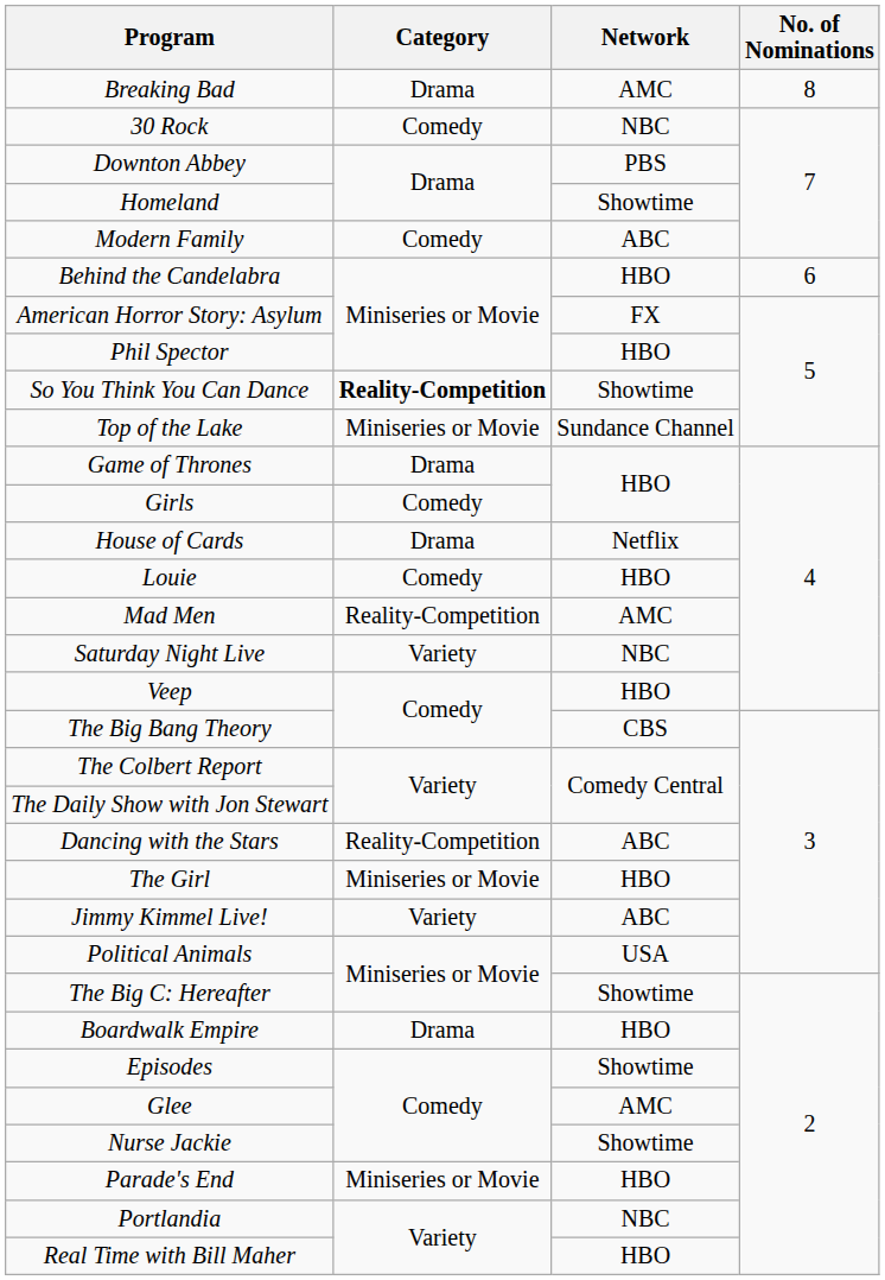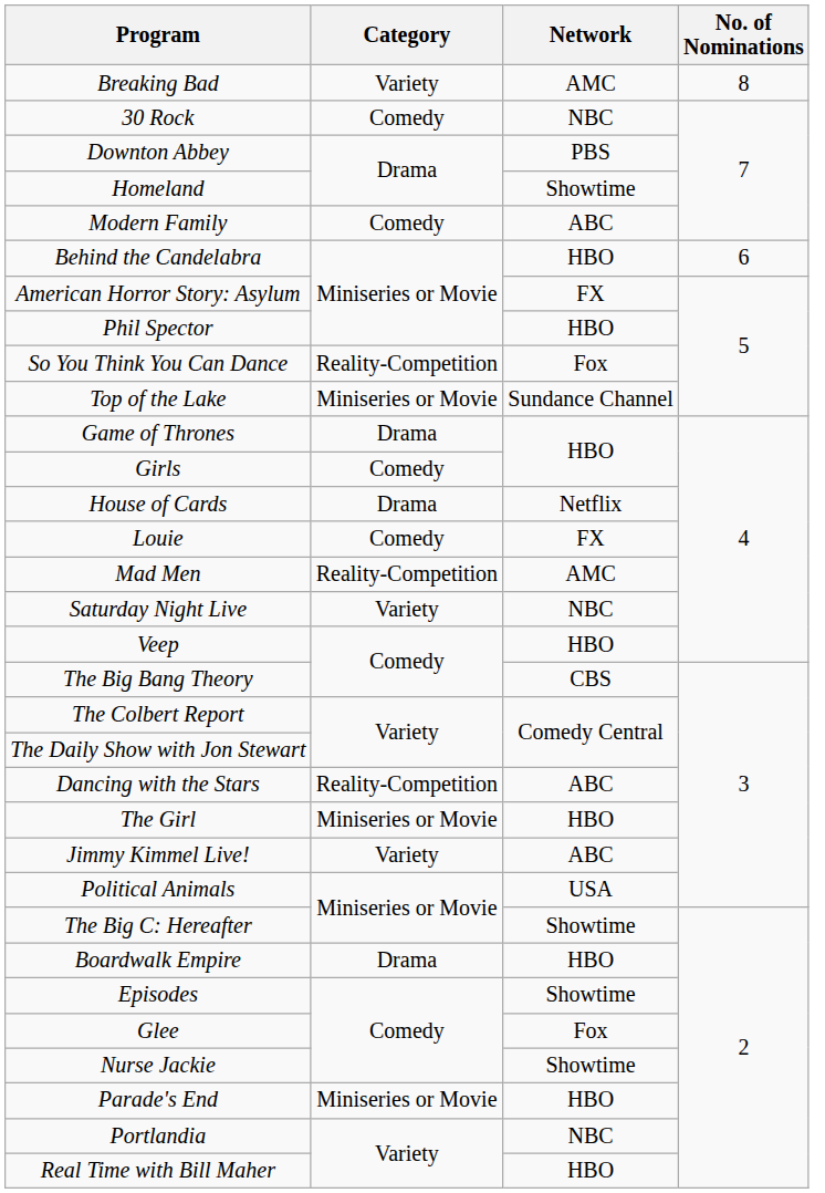Breaking Bad | Category: Drama -> Variety
So You Think You Can Dance | Category: bold -> normal
So You Think You Can Dance | Network: Showtime -> Fox
Louie | Network: HBO -> FX
Glee | Network: AMC -> Fox
